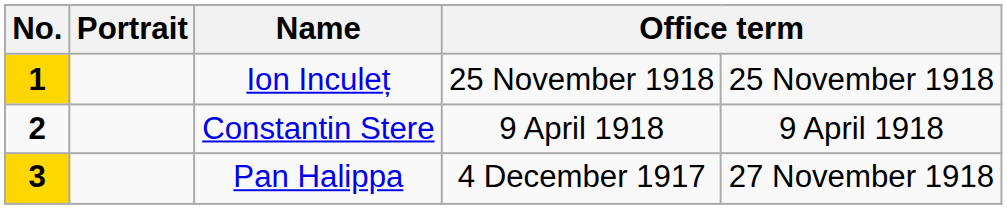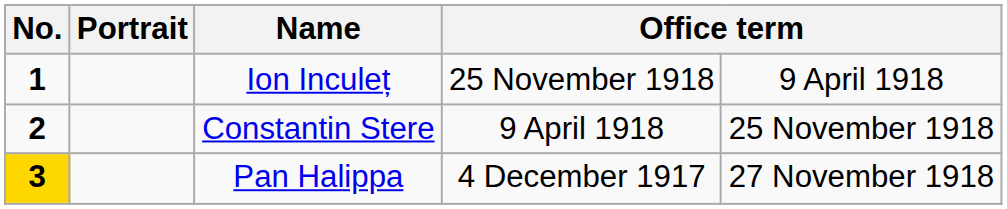Ion Inculeț | No.: gold background -> no background
Ion Inculeț | column 5: 25 November 1918 -> 9 April 1918
Constantin Stere | column 5: 9 April 1918 -> 25 November 1918
